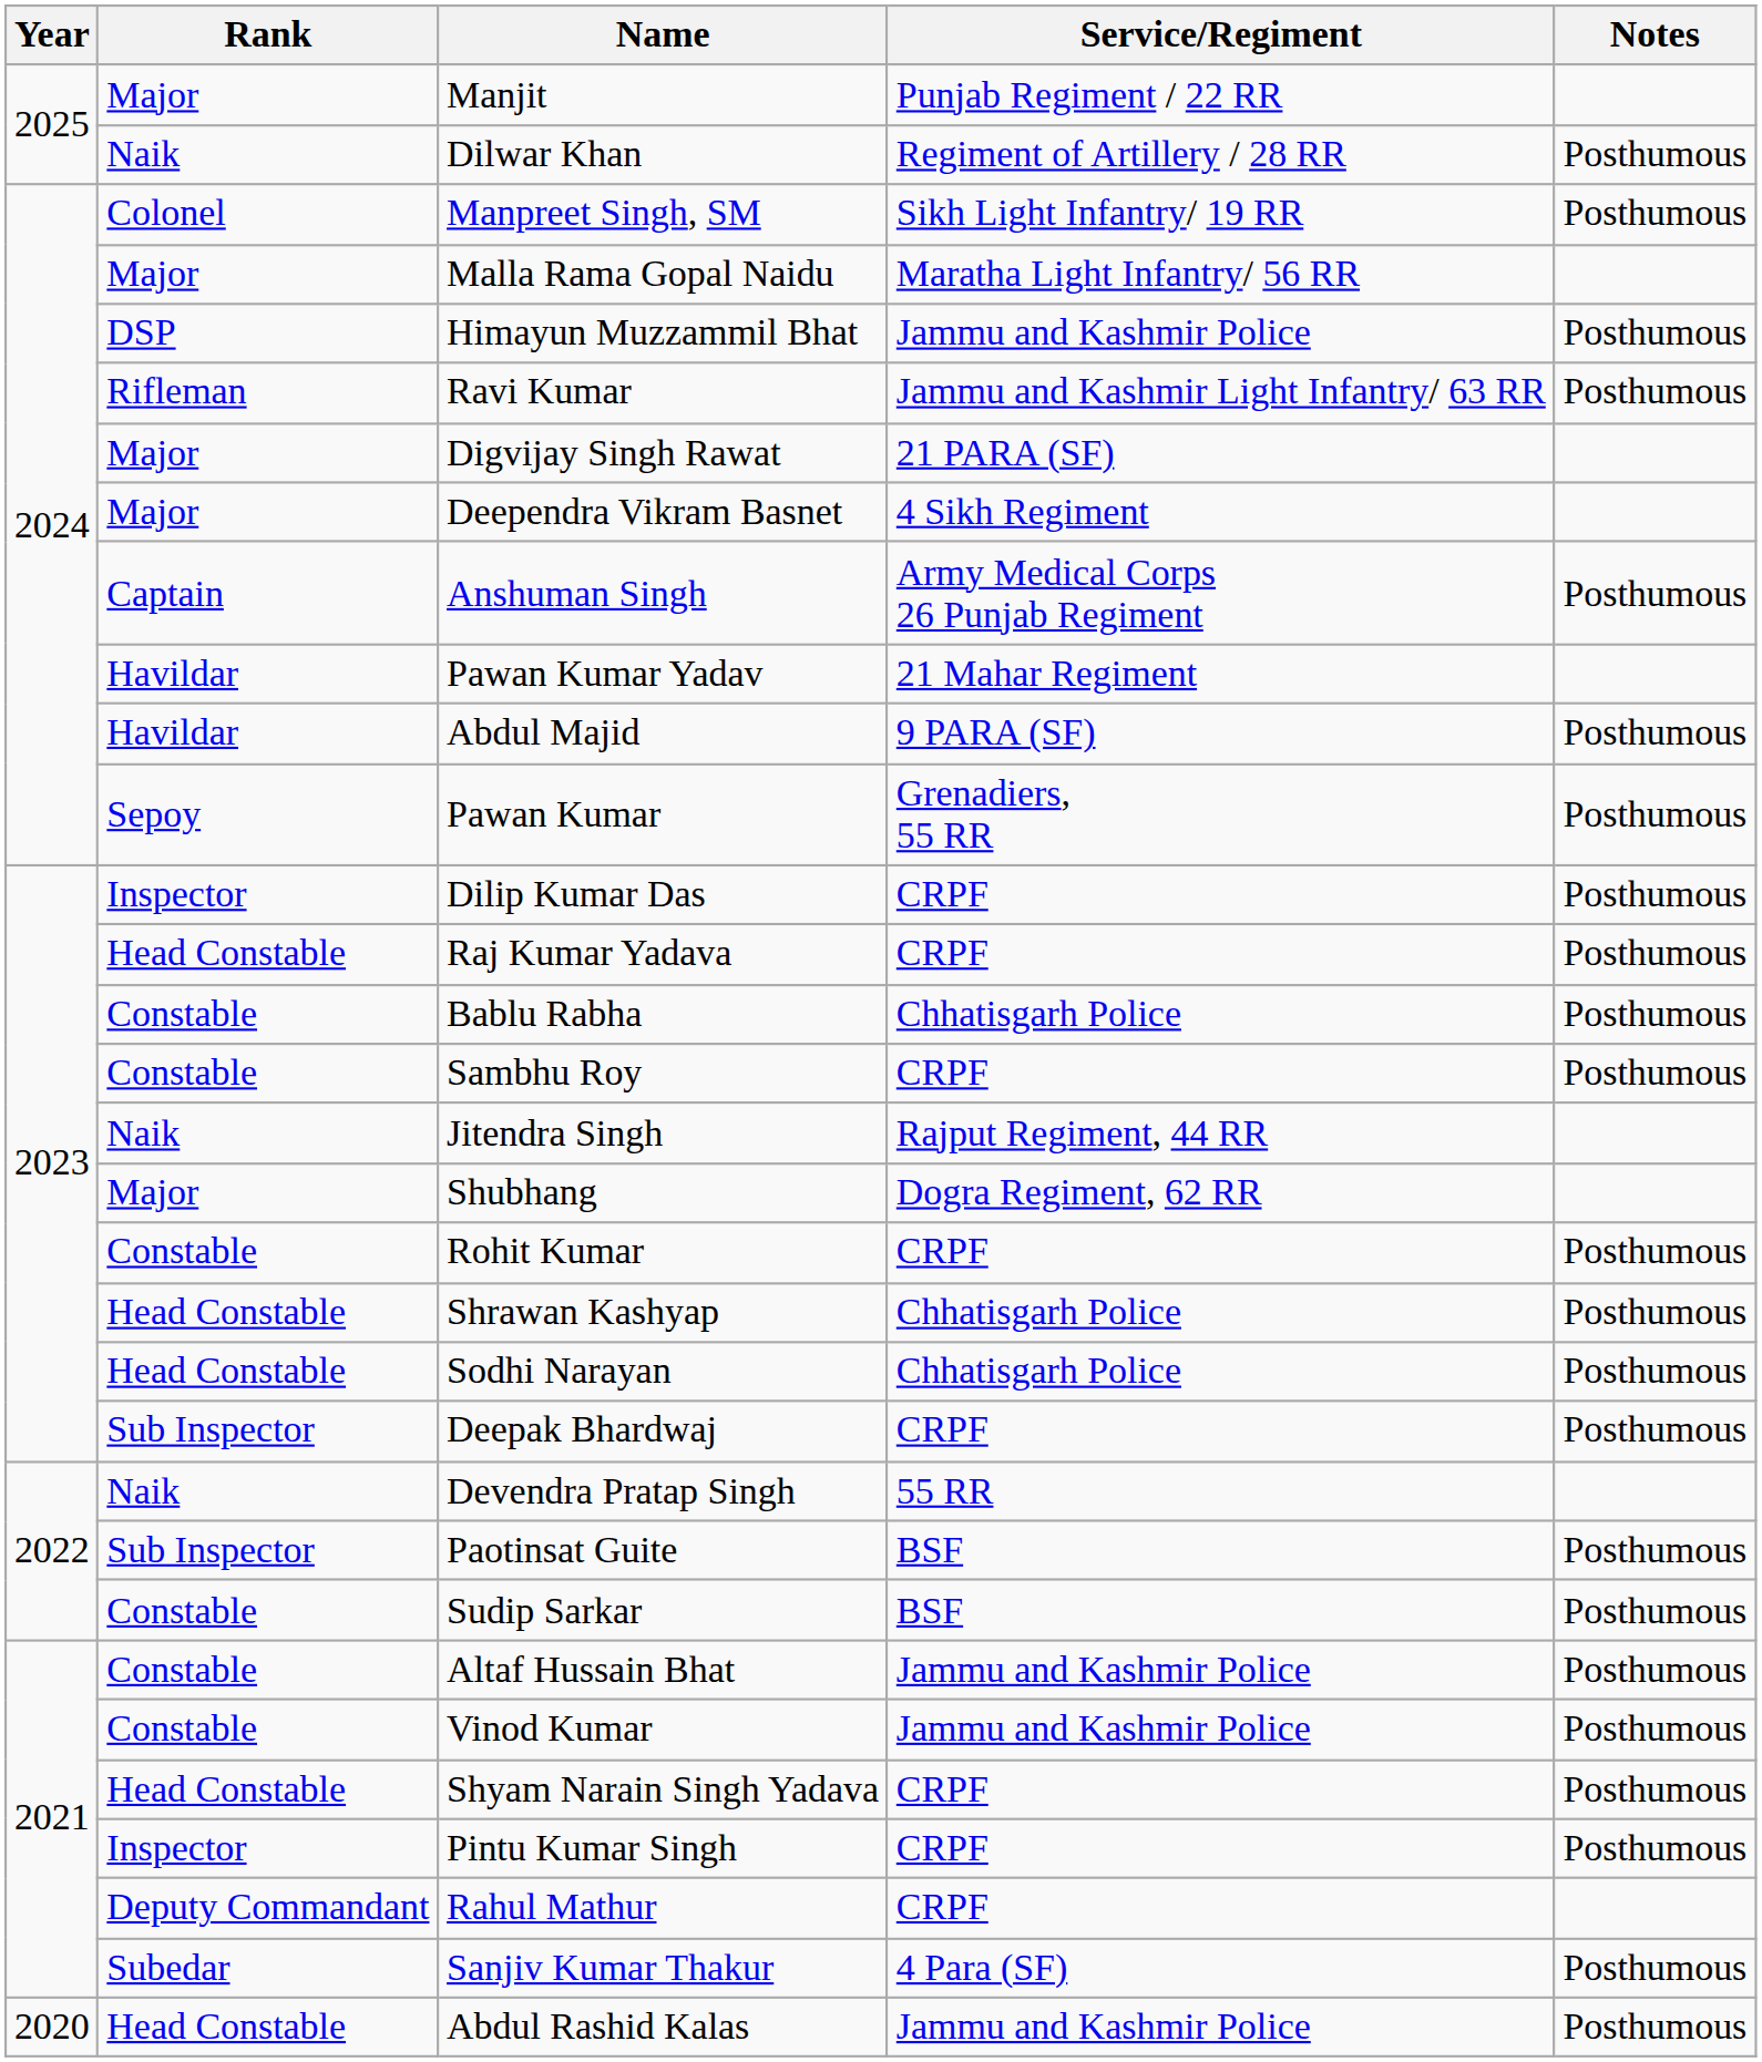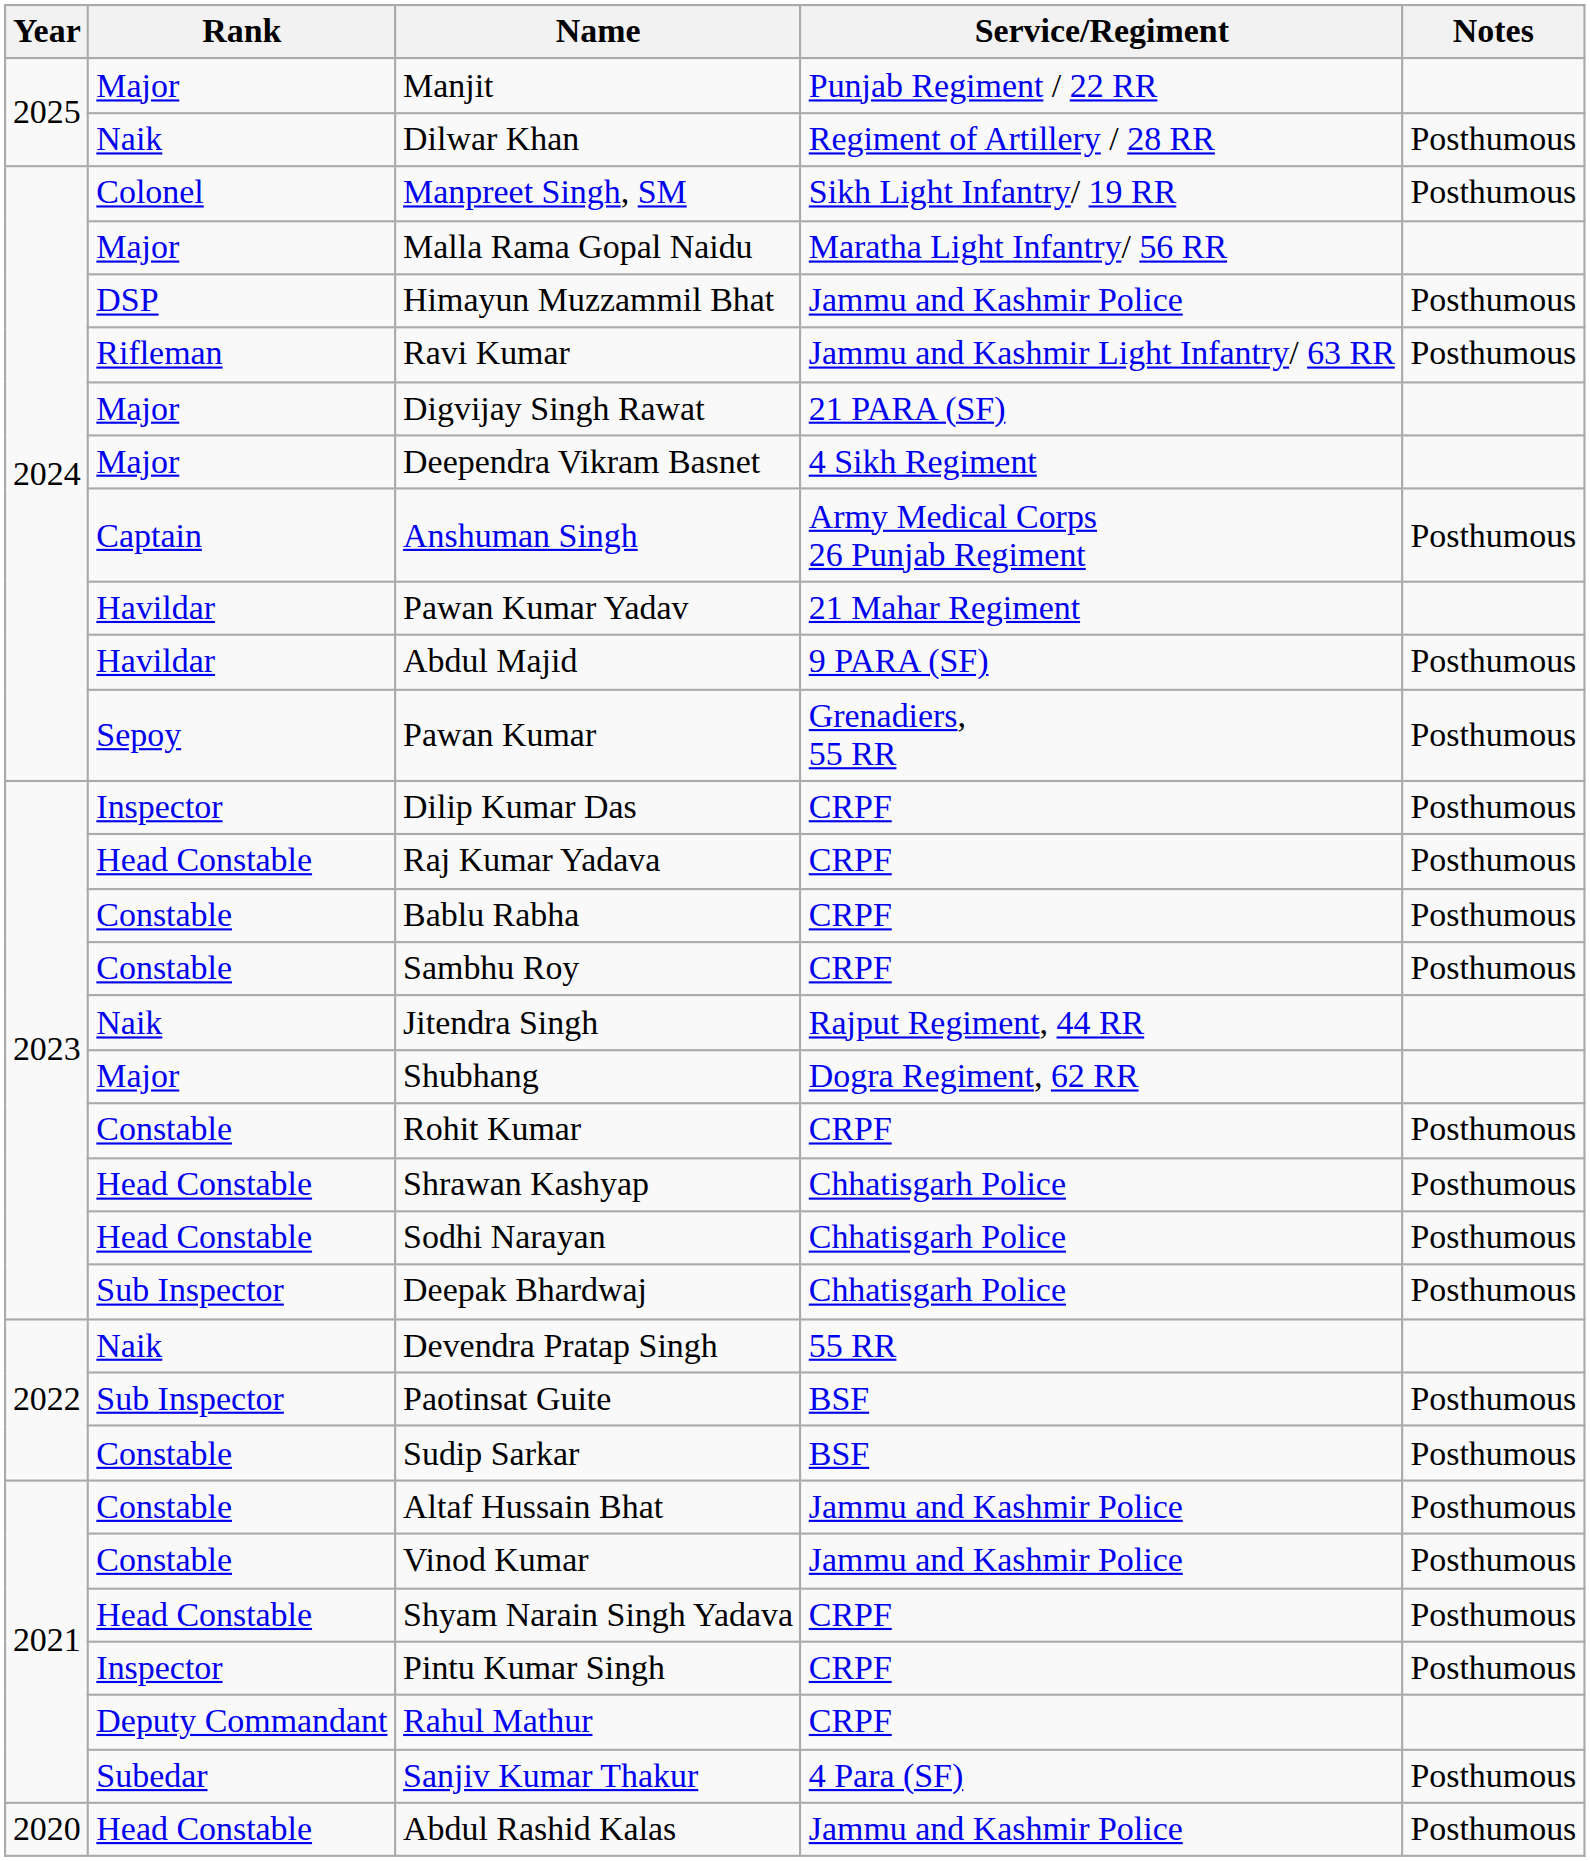Bablu Rabha | Service/Regiment: Chhatisgarh Police -> CRPF
Deepak Bhardwaj | Service/Regiment: CRPF -> Chhatisgarh Police
